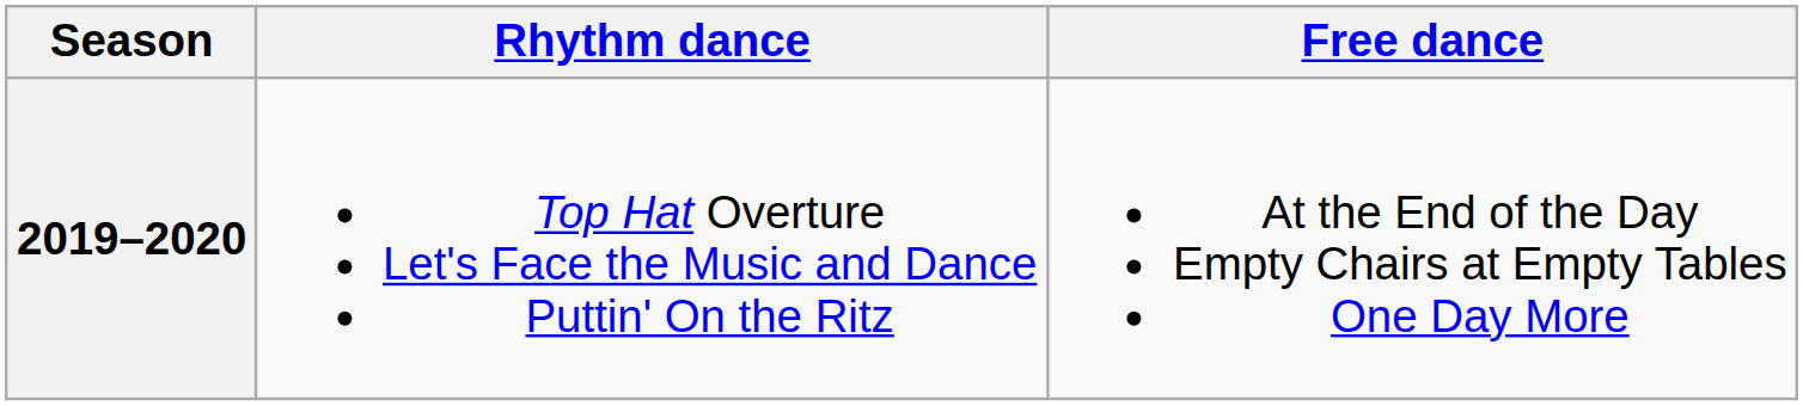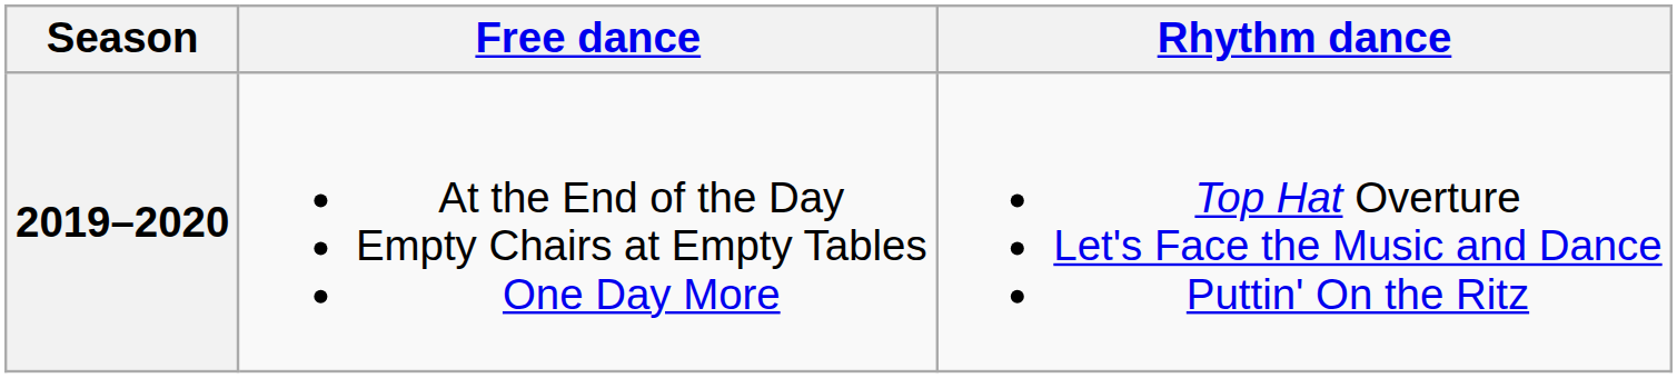columns swapped: Rhythm dance <-> Free dance
